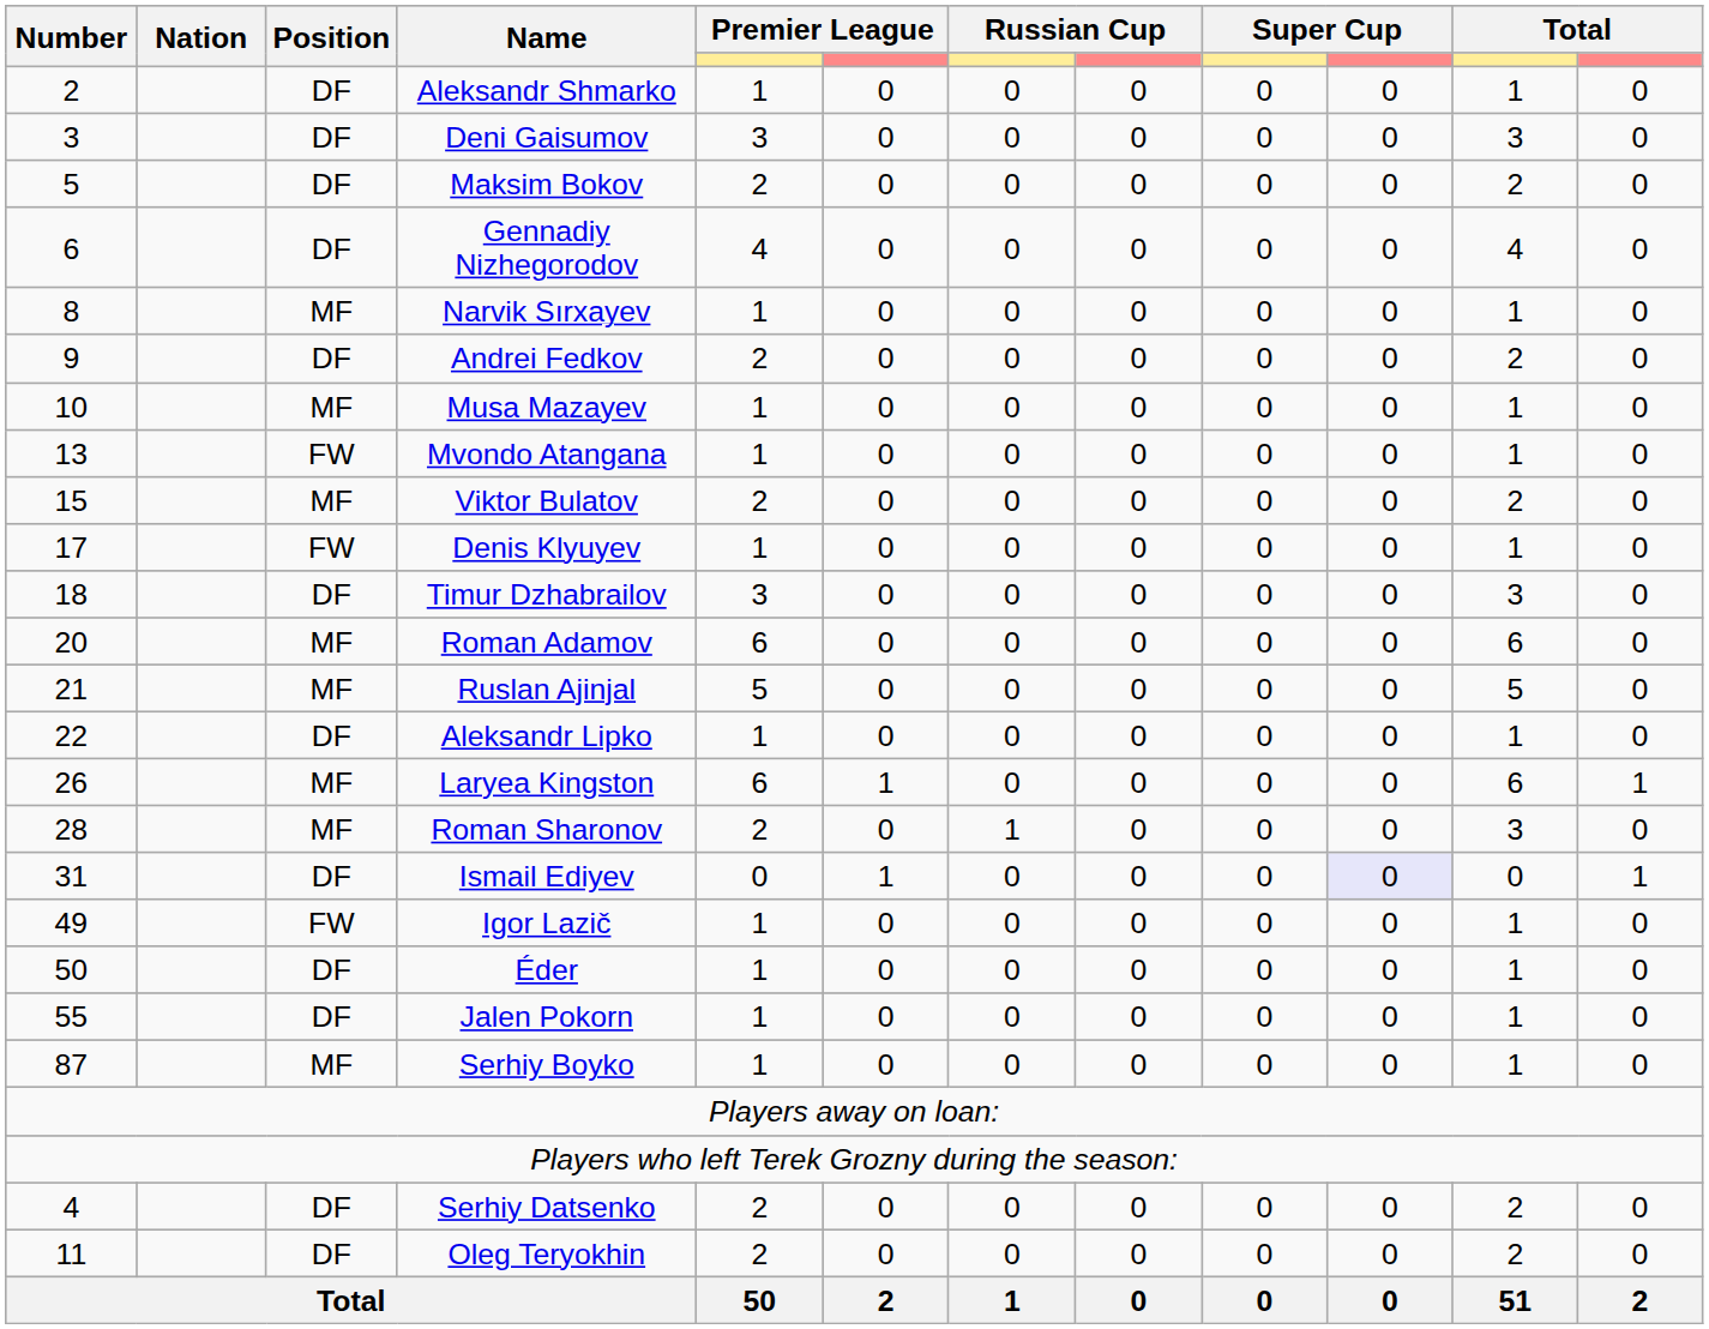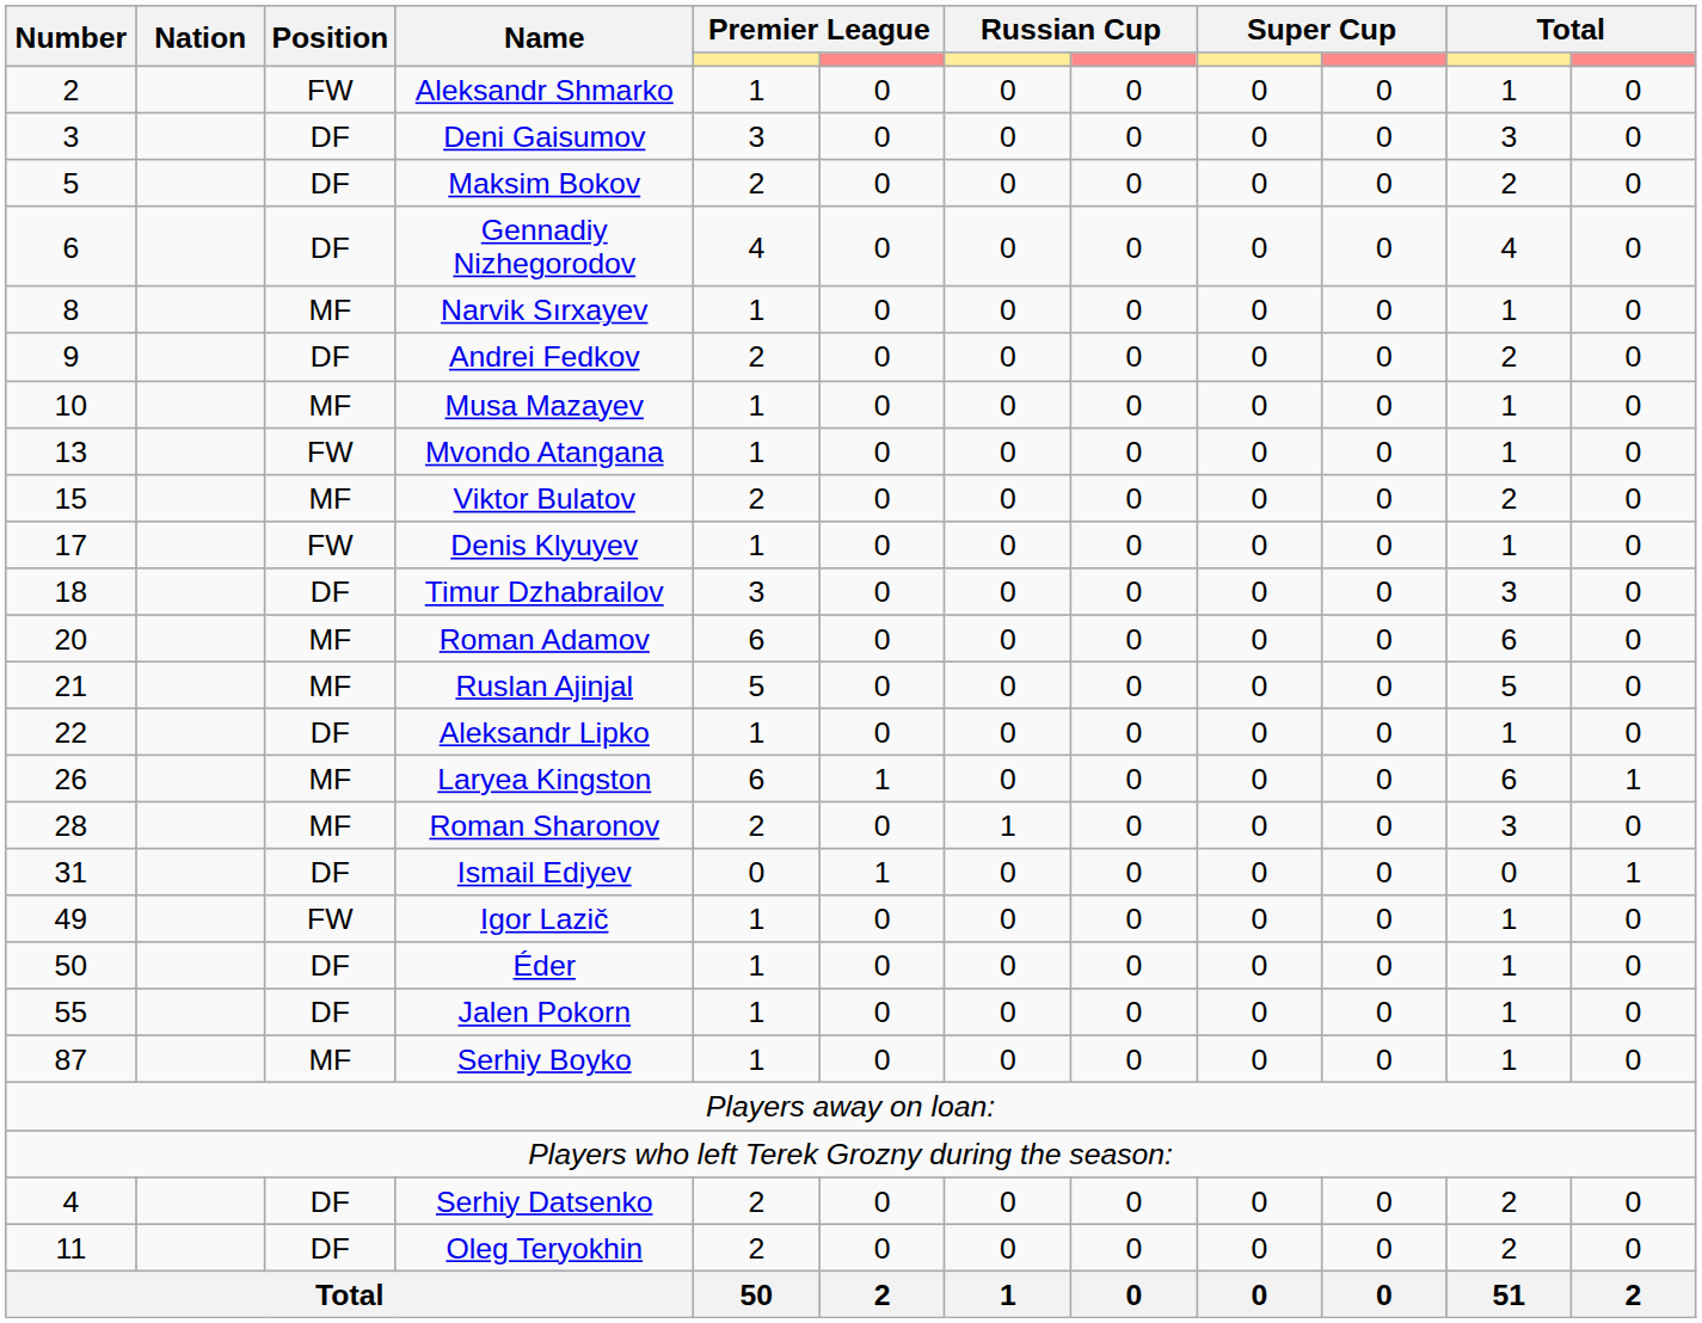Aleksandr Shmarko | Position: DF -> FW
Ismail Ediyev | column 10: lavender background -> no background
